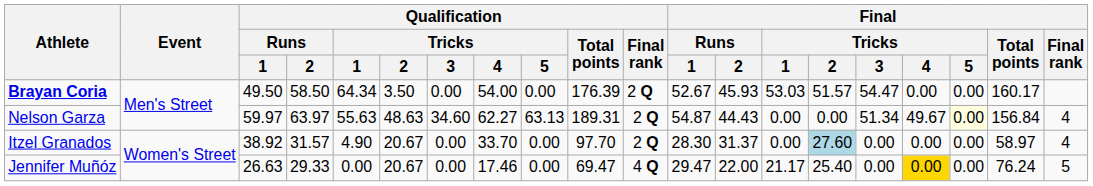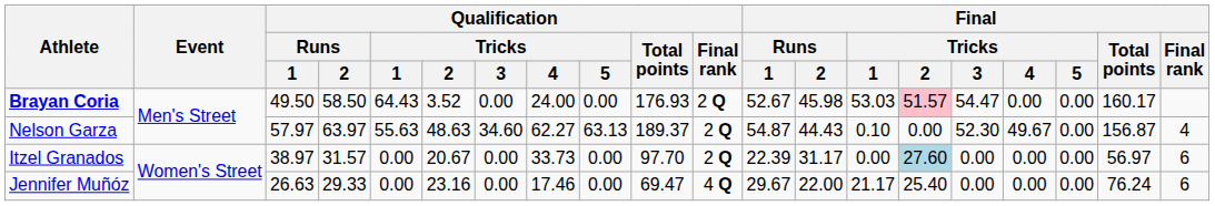Brayan Coria | Qualification / Tricks / 1: 64.34 -> 64.43
Brayan Coria | Qualification / Tricks / 2: 3.50 -> 3.52
Brayan Coria | Qualification / Tricks / 4: 54.00 -> 24.00
Brayan Coria | Qualification / Total points: 176.39 -> 176.93
Brayan Coria | Final / Runs / 2: 45.93 -> 45.98
Brayan Coria | Final / Tricks / 2: no background -> pink background
Nelson Garza | Qualification / Runs / 1: 59.97 -> 57.97
Nelson Garza | Qualification / Total points: 189.31 -> 189.37
Nelson Garza | Final / Tricks / 1: 0.00 -> 0.10
Nelson Garza | Final / Tricks / 3: 51.34 -> 52.30
Nelson Garza | Final / Tricks / 5: lightyellow background -> no background
Nelson Garza | Final / Total points: 156.84 -> 156.87
Itzel Granados | Qualification / Runs / 1: 38.92 -> 38.97
Itzel Granados | Qualification / Tricks / 1: 4.90 -> 0.00
Itzel Granados | Qualification / Tricks / 4: 33.70 -> 33.73
Itzel Granados | Final / Runs / 1: 28.30 -> 22.39
Itzel Granados | Final / Runs / 2: 31.37 -> 31.17
Itzel Granados | Final / Total points: 58.97 -> 56.97
Itzel Granados | Final / Final rank: 4 -> 6
Jennifer Muñóz | Qualification / Tricks / 2: 20.67 -> 23.16
Jennifer Muñóz | Final / Runs / 1: 29.47 -> 29.67
Jennifer Muñóz | Final / Tricks / 4: gold background -> no background
Jennifer Muñóz | Final / Final rank: 5 -> 6
